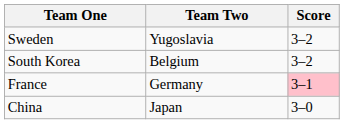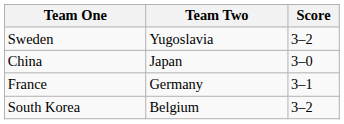rows swapped: China <-> South Korea
France | Score: pink background -> no background
